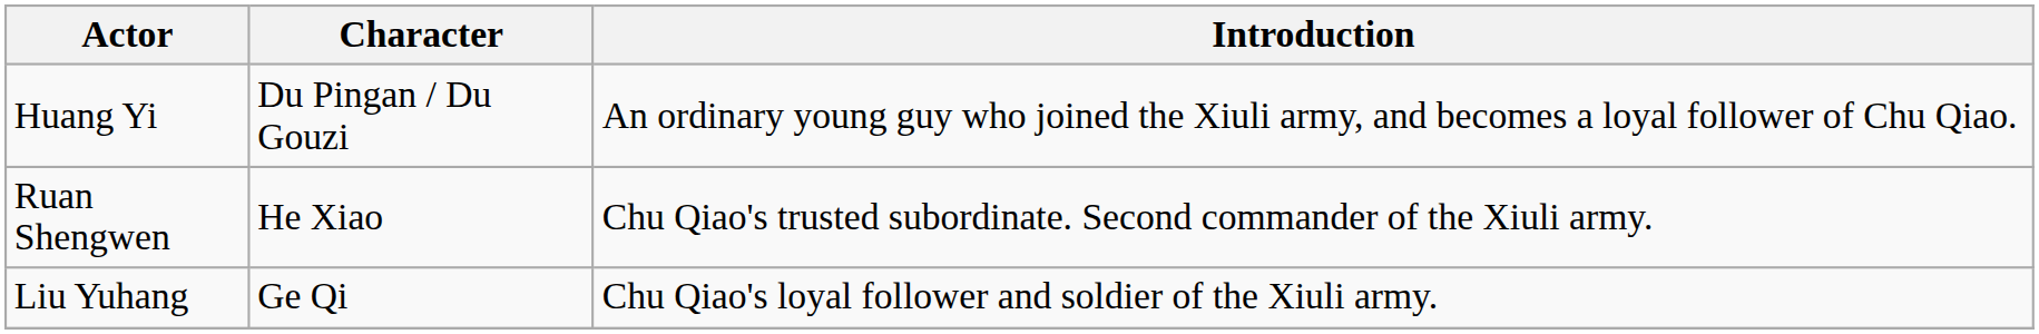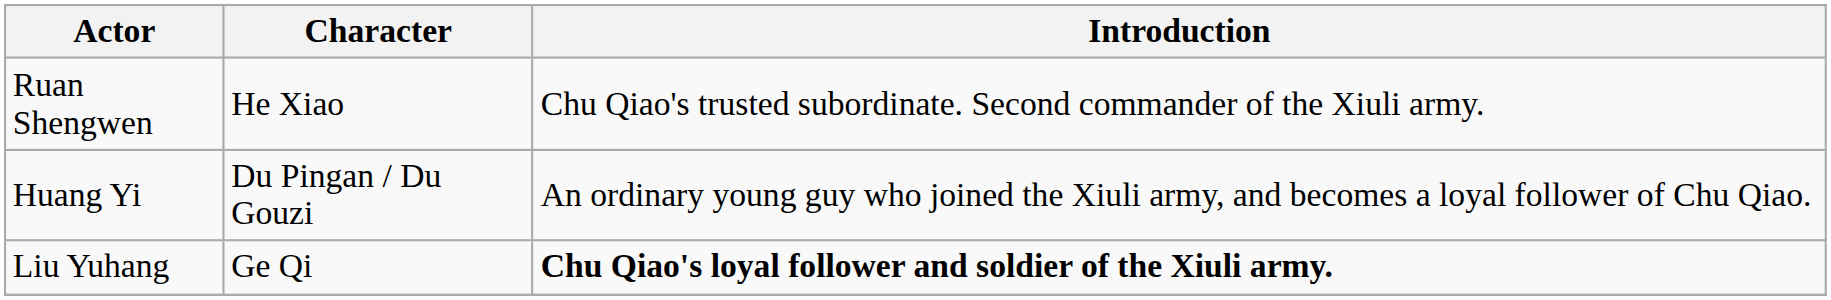rows swapped: Ruan Shengwen <-> Huang Yi
Liu Yuhang | Introduction: normal -> bold
